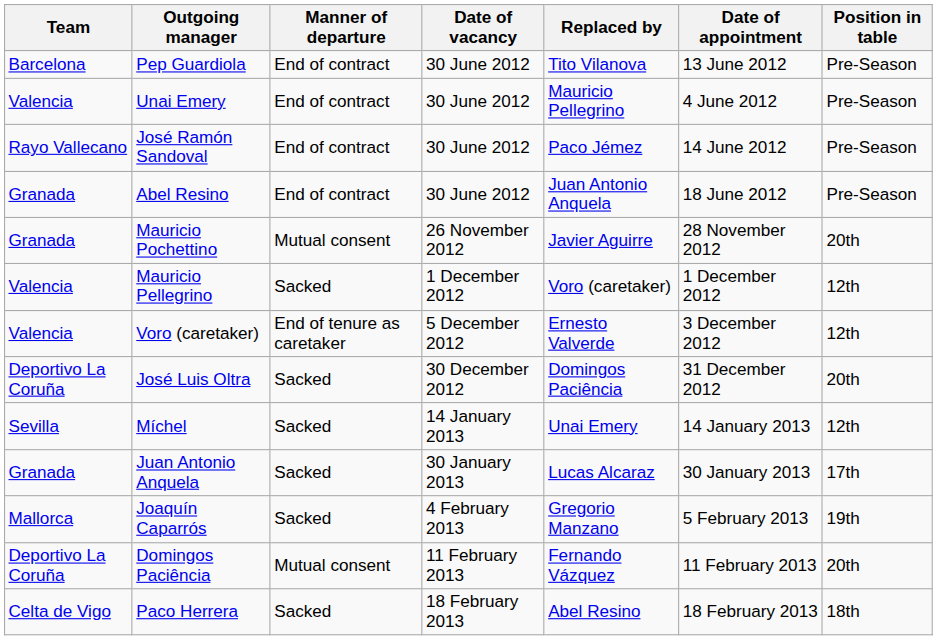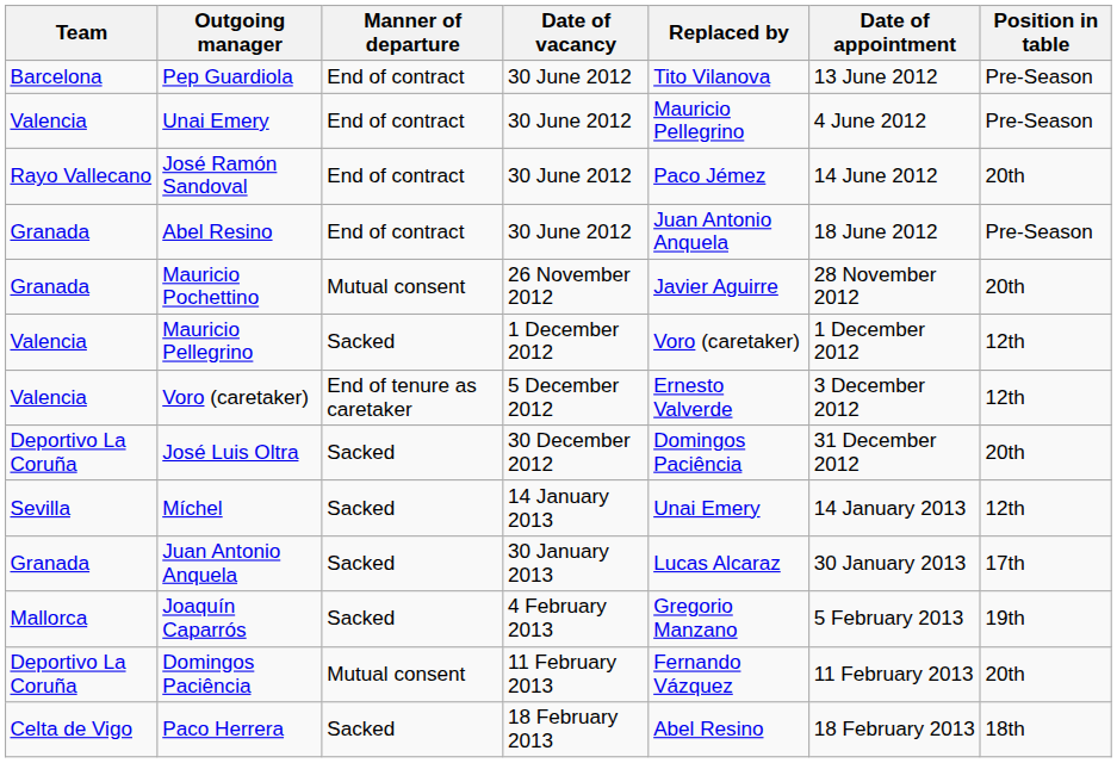José Ramón Sandoval | Position in table: Pre-Season -> 20th
